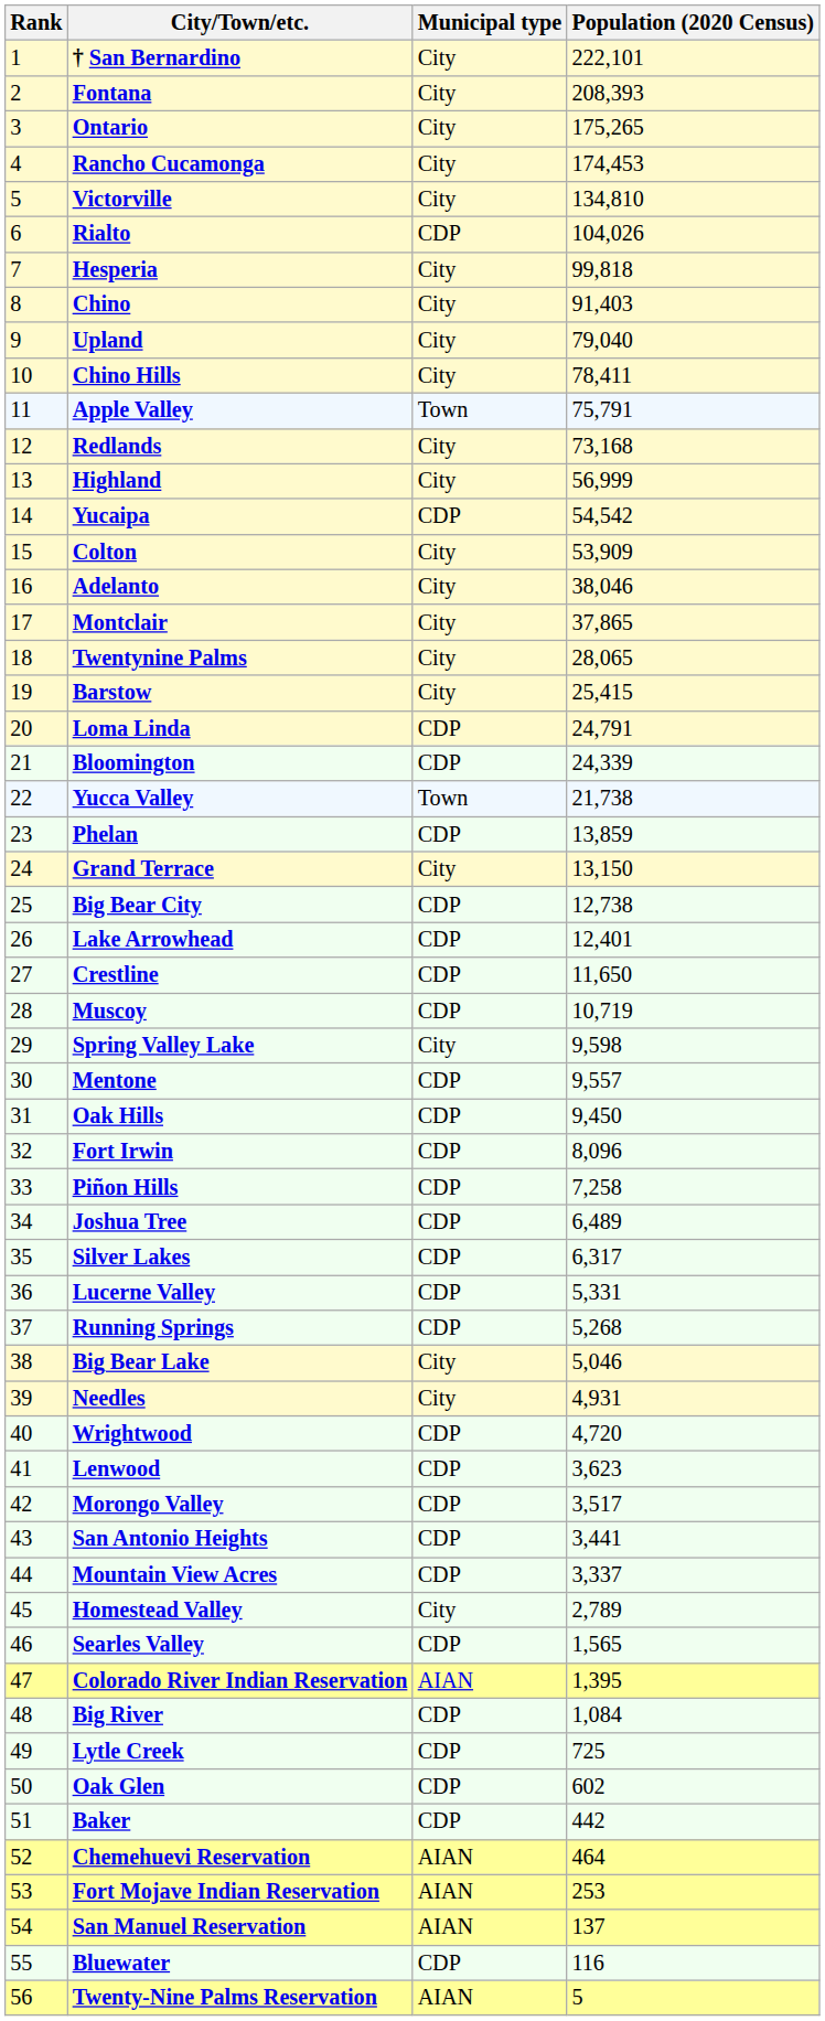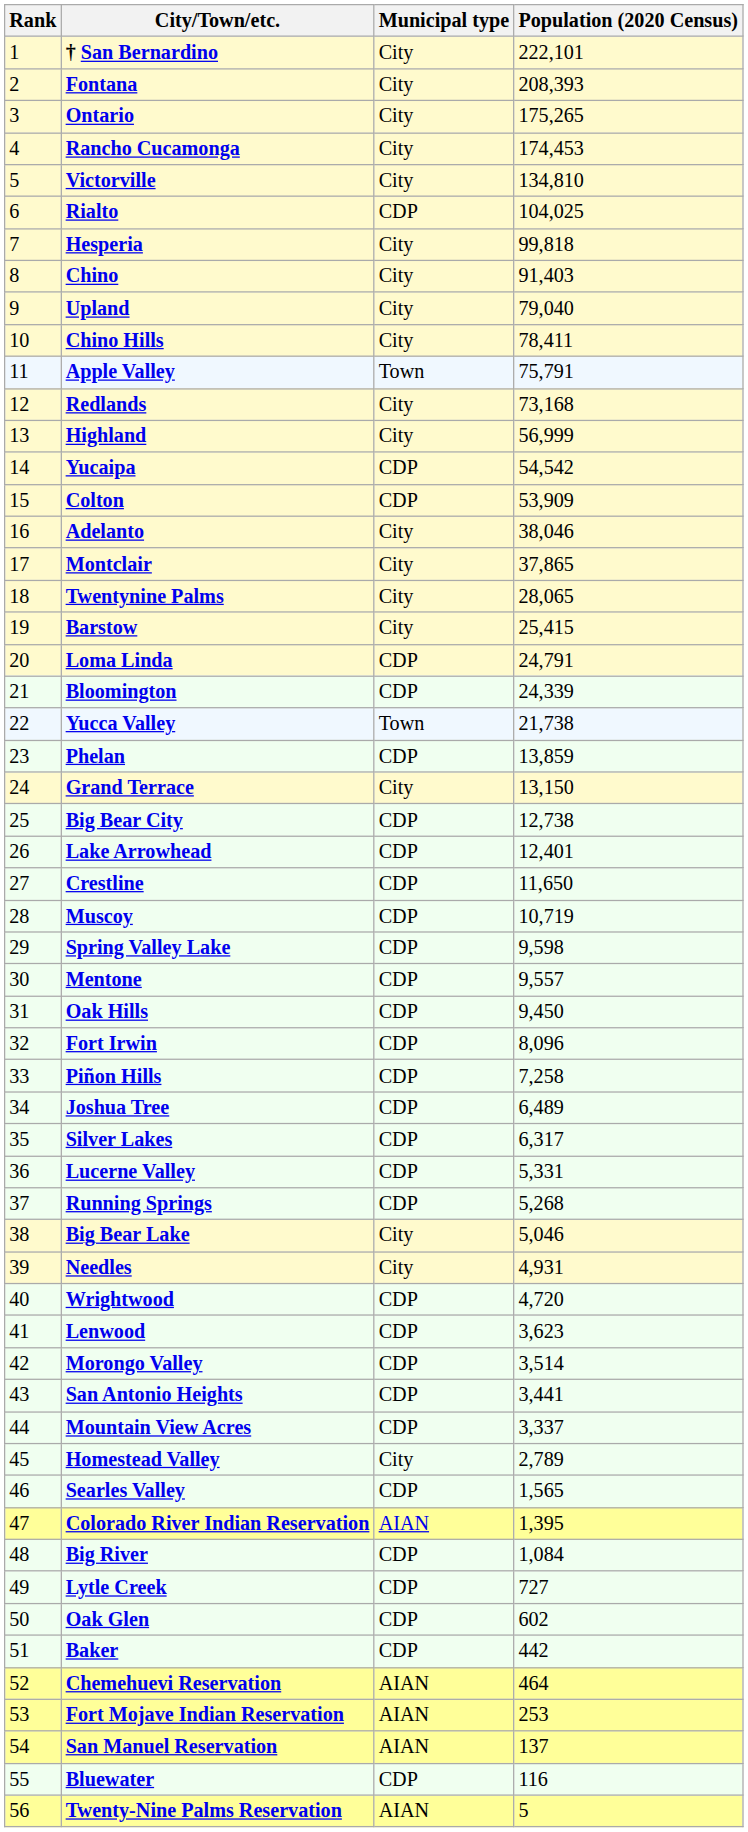Rialto | Population (2020 Census): 104,026 -> 104,025
Colton | Municipal type: City -> CDP
Spring Valley Lake | Municipal type: City -> CDP
Morongo Valley | Population (2020 Census): 3,517 -> 3,514
Lytle Creek | Population (2020 Census): 725 -> 727
